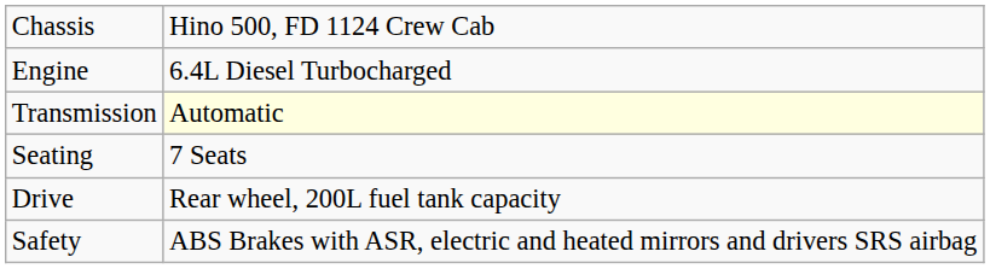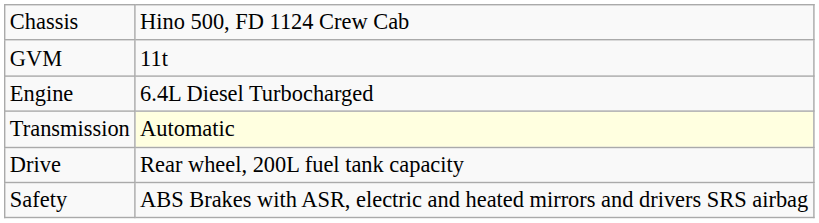+ row: GVM | 11t
- row: Seating | 7 Seats
